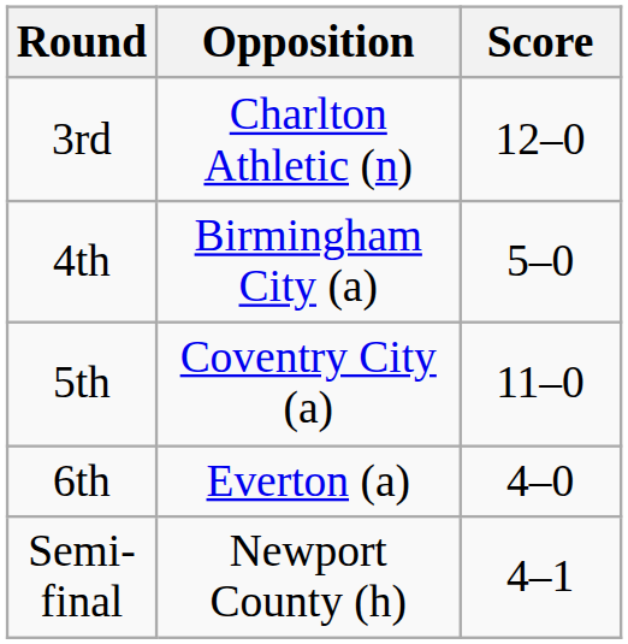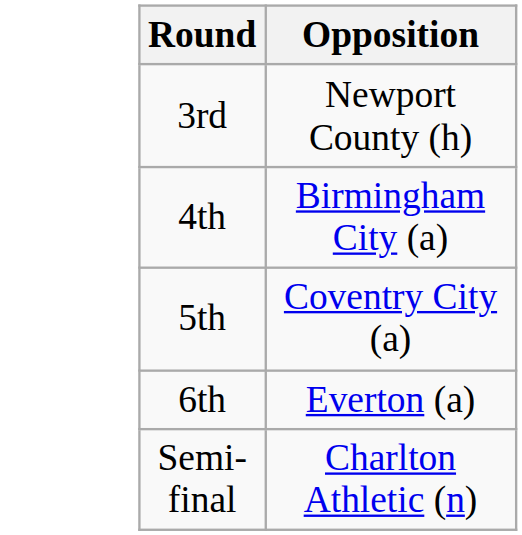- column: Score | 12–0 | 5–0 | 11–0 | 4–0 | 4–1
3rd | Opposition: Charlton Athletic (n) -> Newport County (h)
Semi-final | Opposition: Newport County (h) -> Charlton Athletic (n)
